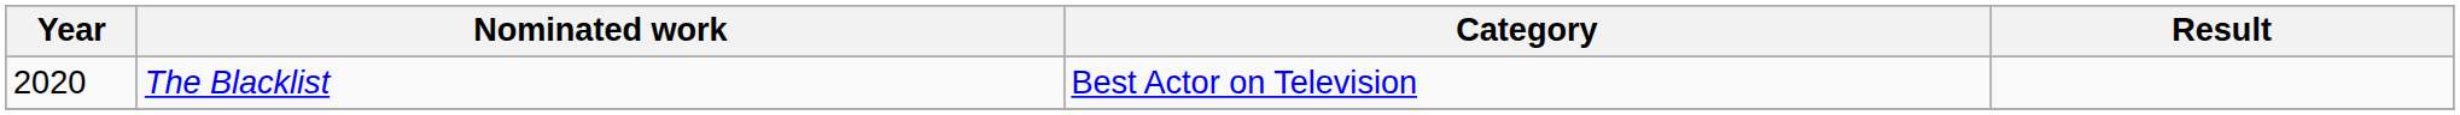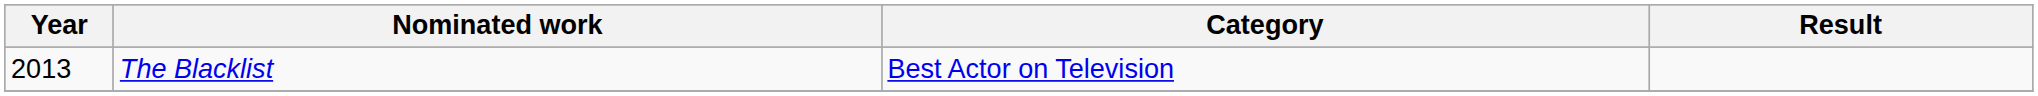The Blacklist | Year: 2020 -> 2013
